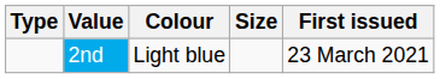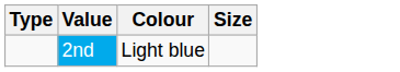- column: First issued | 23 March 2021
